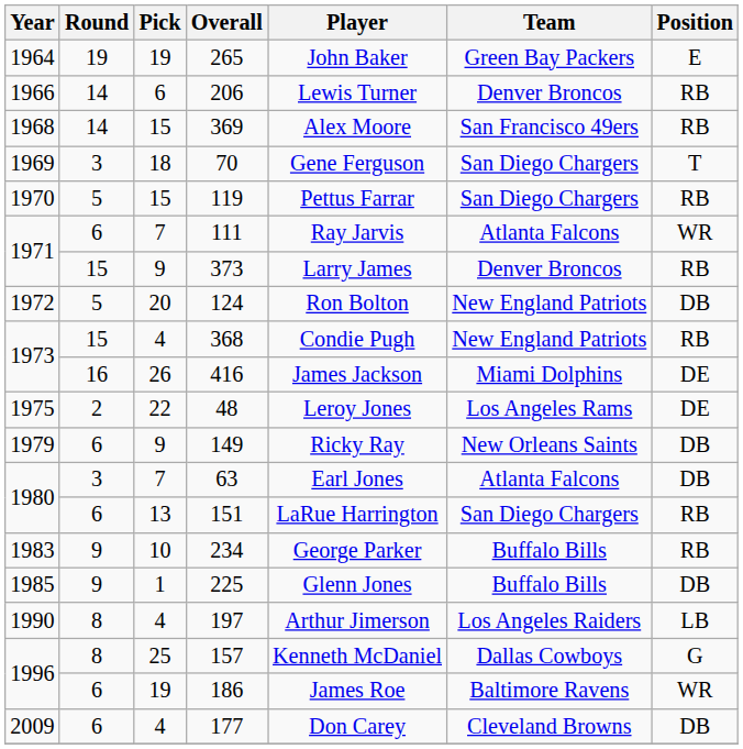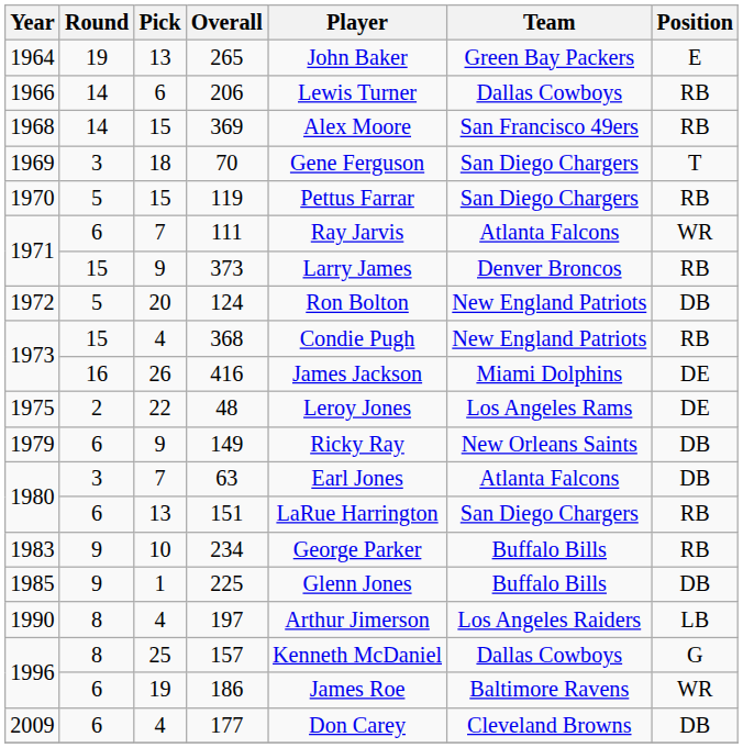265 | Pick: 19 -> 13
206 | Team: Denver Broncos -> Dallas Cowboys
